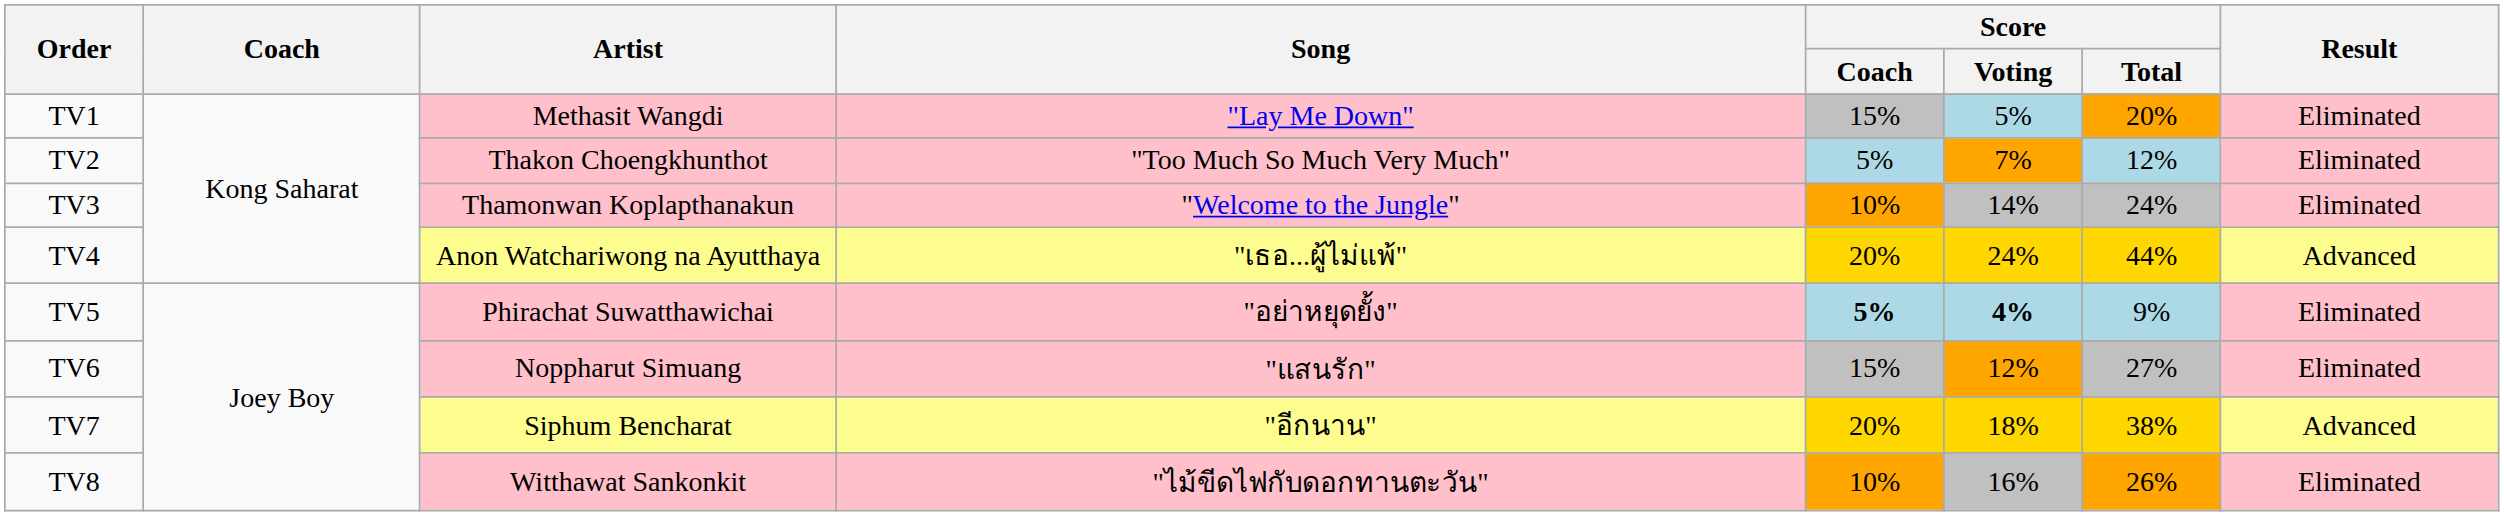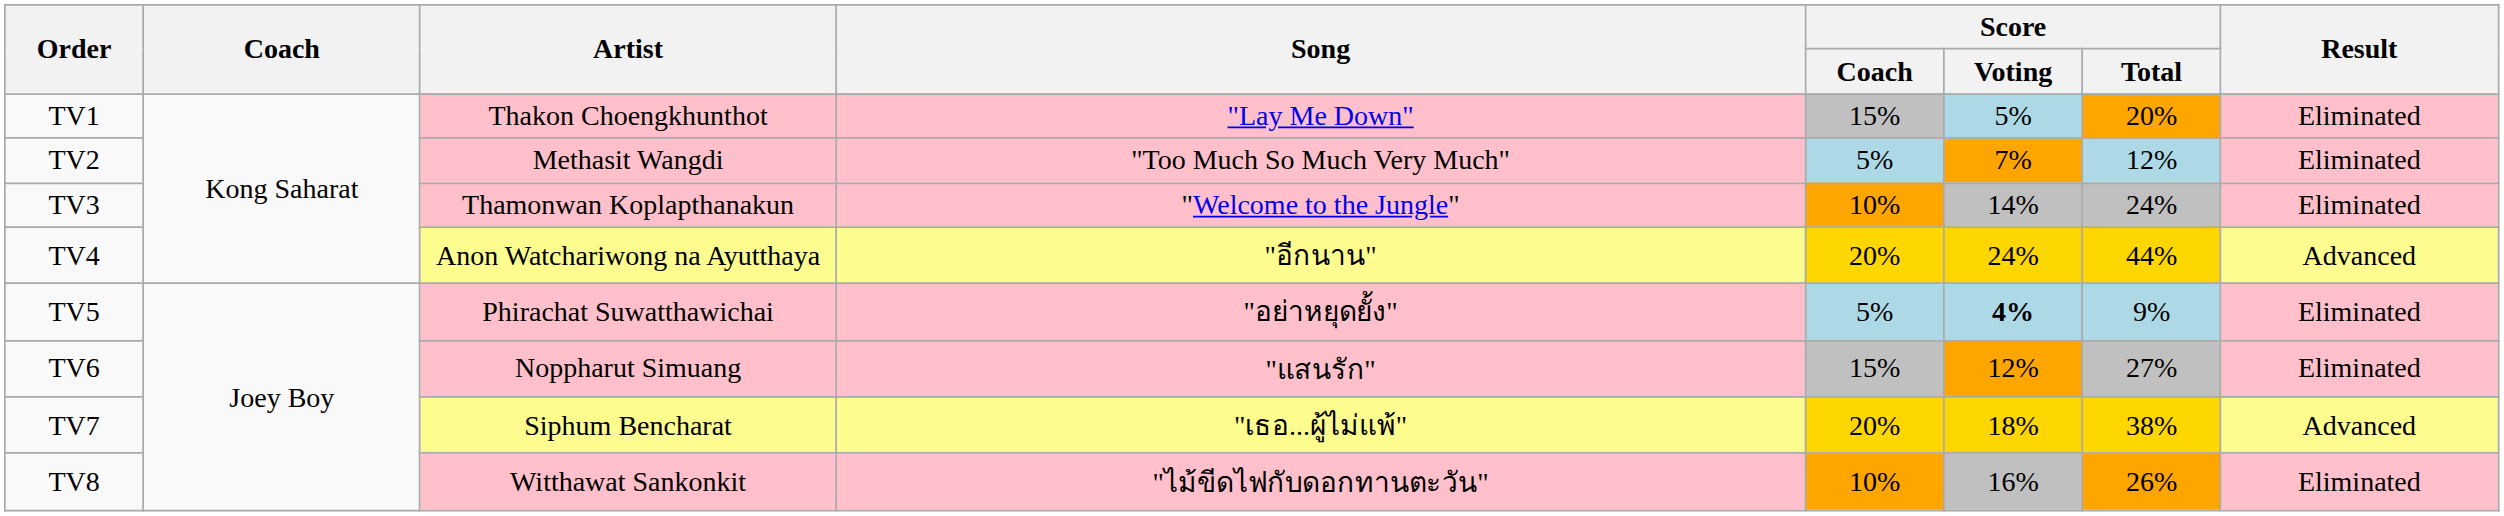TV1 | Artist: Methasit Wangdi -> Thakon Choengkhunthot
TV2 | Artist: Thakon Choengkhunthot -> Methasit Wangdi
TV4 | Song: "เธอ...ผู้ไม่แพ้" -> "อีกนาน"
TV5 | Score / Coach: bold -> normal
TV7 | Song: "อีกนาน" -> "เธอ...ผู้ไม่แพ้"
